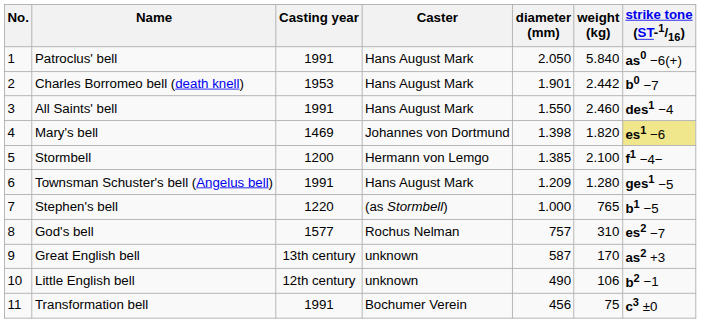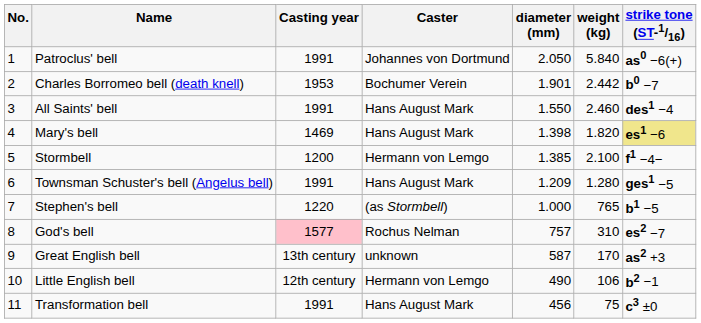Patroclus' bell | Caster: Hans August Mark -> Johannes von Dortmund
Charles Borromeo bell (death knell) | Caster: Hans August Mark -> Bochumer Verein
Mary's bell | Caster: Johannes von Dortmund -> Hans August Mark
God's bell | Casting year: no background -> pink background
Little English bell | Caster: unknown -> Hermann von Lemgo
Transformation bell | Caster: Bochumer Verein -> Hans August Mark
